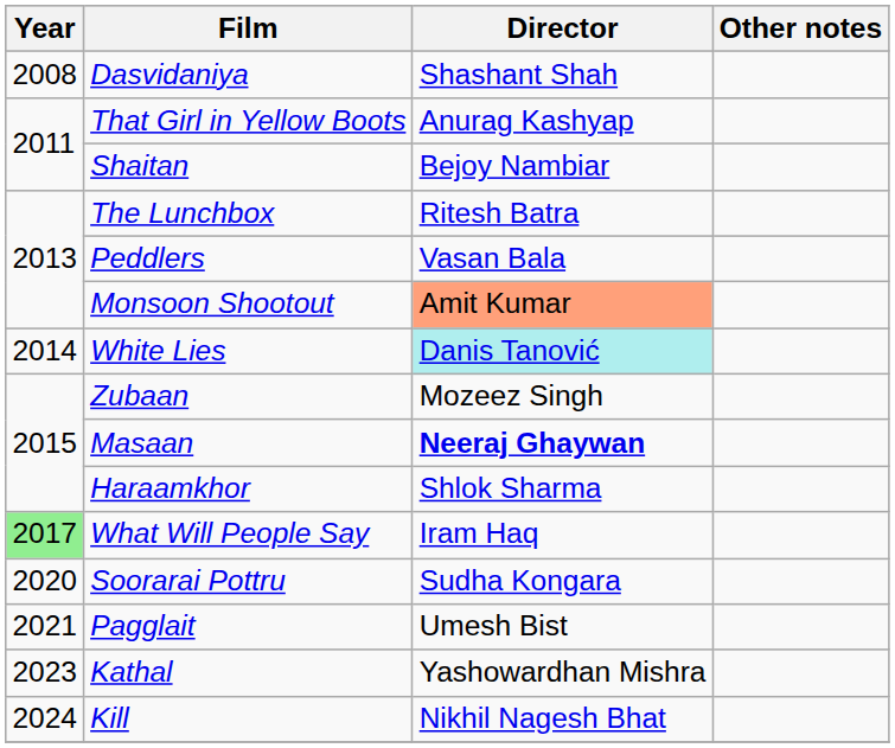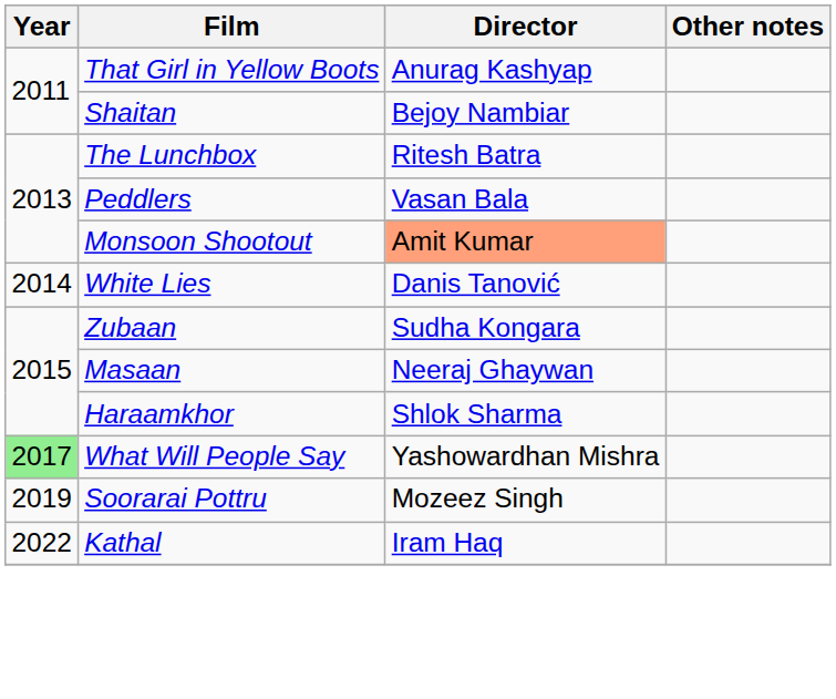- row: 2008 | Dasvidaniya | Shashant Shah
White Lies | Director: paleturquoise background -> no background
Zubaan | Director: Mozeez Singh -> Sudha Kongara
Masaan | Director: bold -> normal
What Will People Say | Director: Iram Haq -> Yashowardhan Mishra
Soorarai Pottru | Year: 2020 -> 2019
Soorarai Pottru | Director: Sudha Kongara -> Mozeez Singh
- row: 2021 | Pagglait | Umesh Bist
Kathal | Year: 2023 -> 2022
Kathal | Director: Yashowardhan Mishra -> Iram Haq
- row: 2024 | Kill | Nikhil Nagesh Bhat
